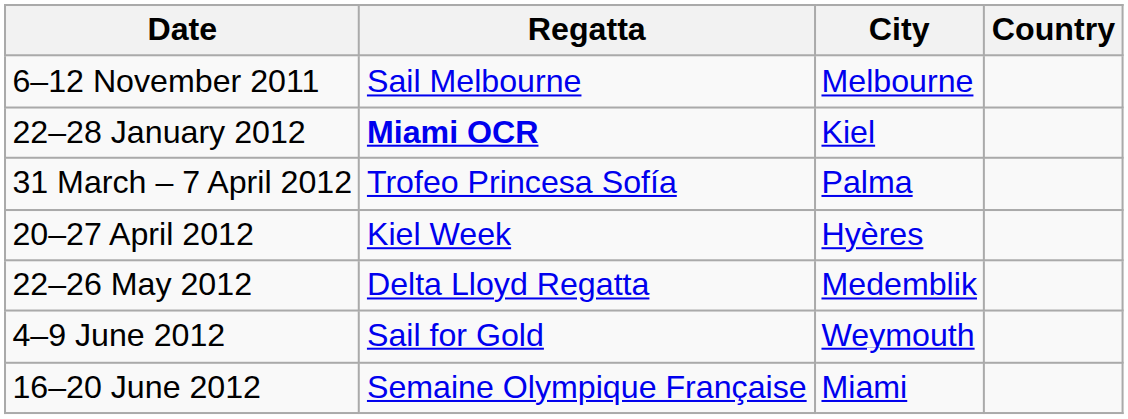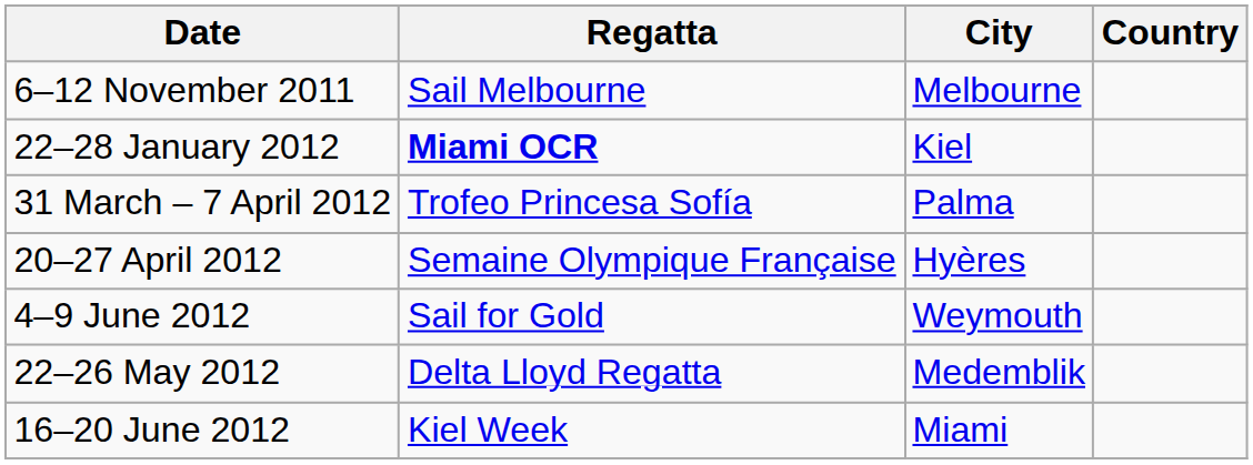20–27 April 2012 | Regatta: Kiel Week -> Semaine Olympique Française
rows swapped: 22–26 May 2012 <-> 4–9 June 2012
16–20 June 2012 | Regatta: Semaine Olympique Française -> Kiel Week
